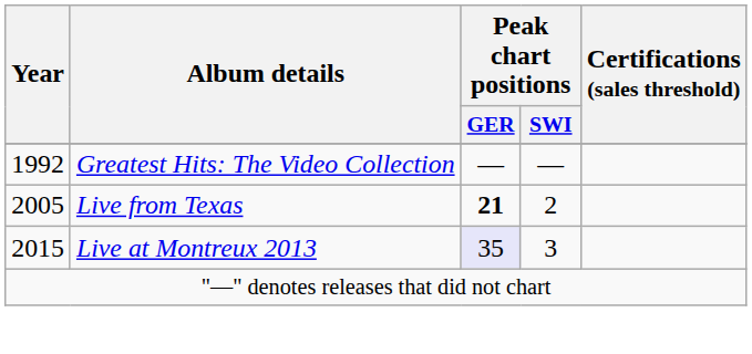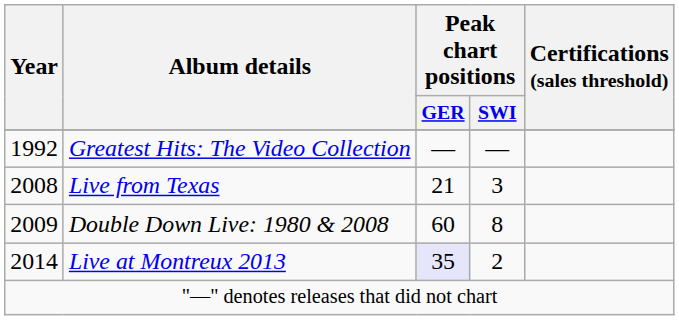Live from Texas | Year: 2005 -> 2008
Live from Texas | Peak chart positions / GER: bold -> normal
Live from Texas | Peak chart positions / SWI: 2 -> 3
+ row: 2009 | Double Down Live: 1980 & 2008 | 60 | 8
Live at Montreux 2013 | Year: 2015 -> 2014
Live at Montreux 2013 | Peak chart positions / SWI: 3 -> 2
